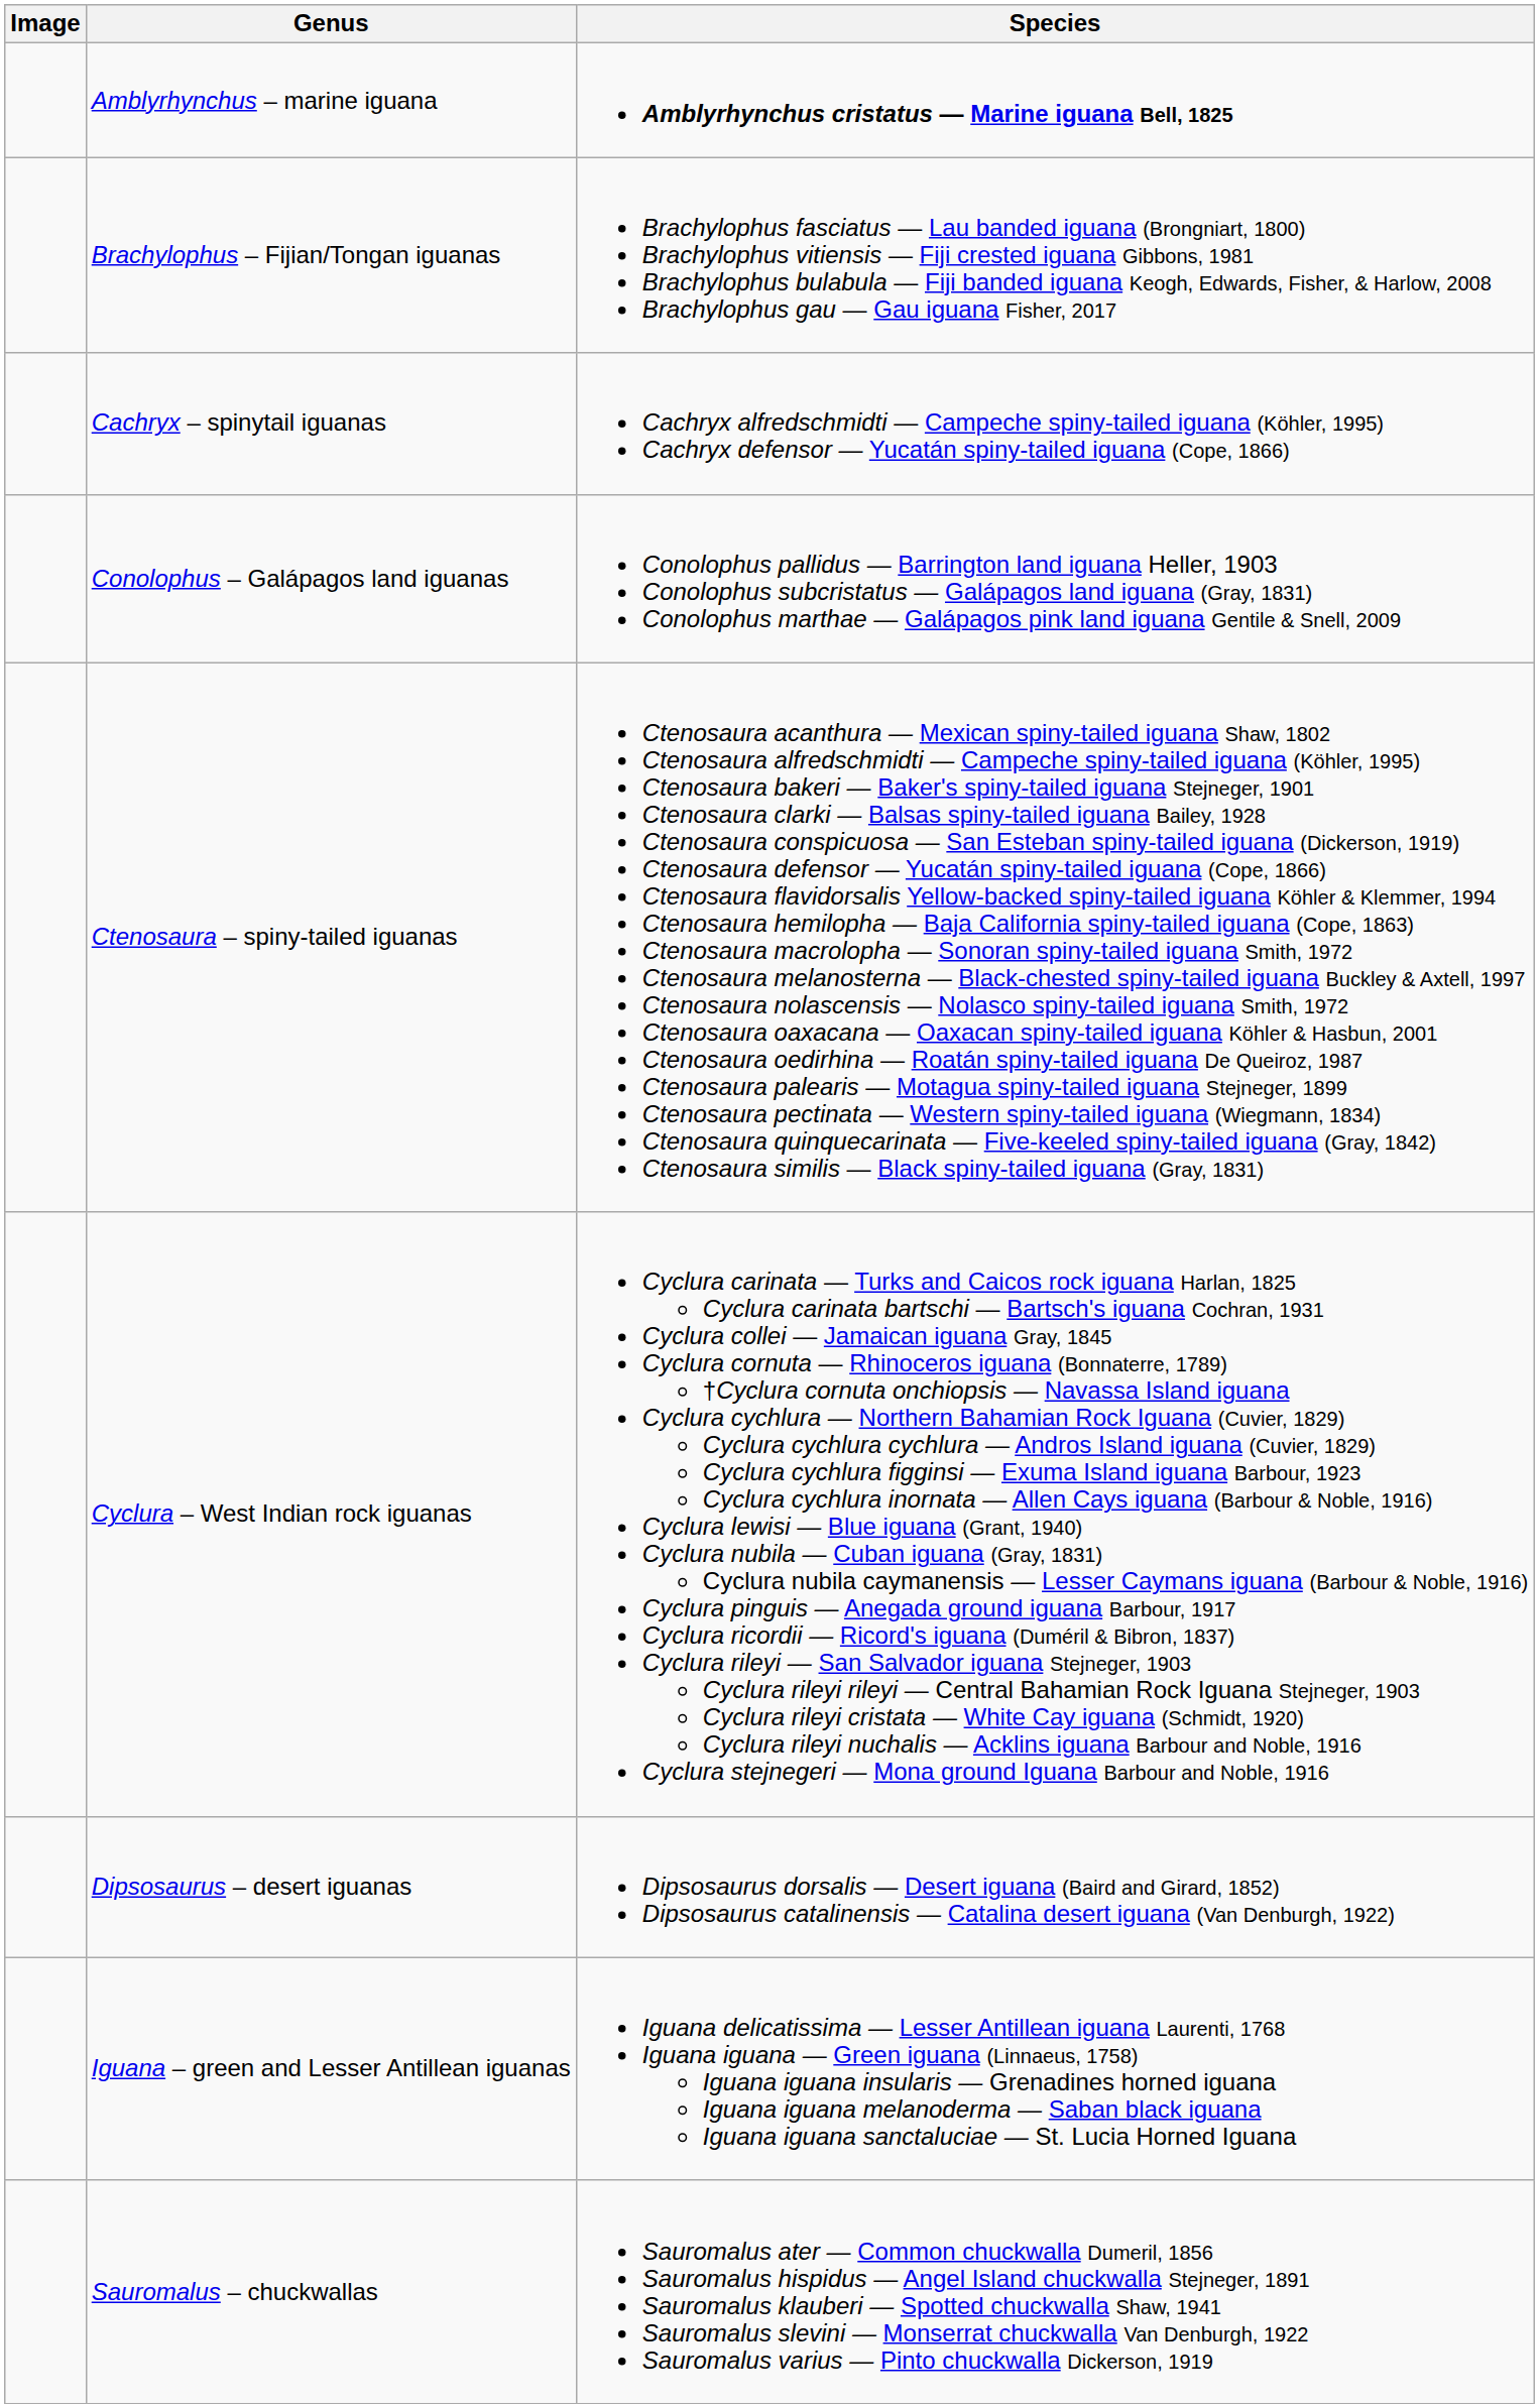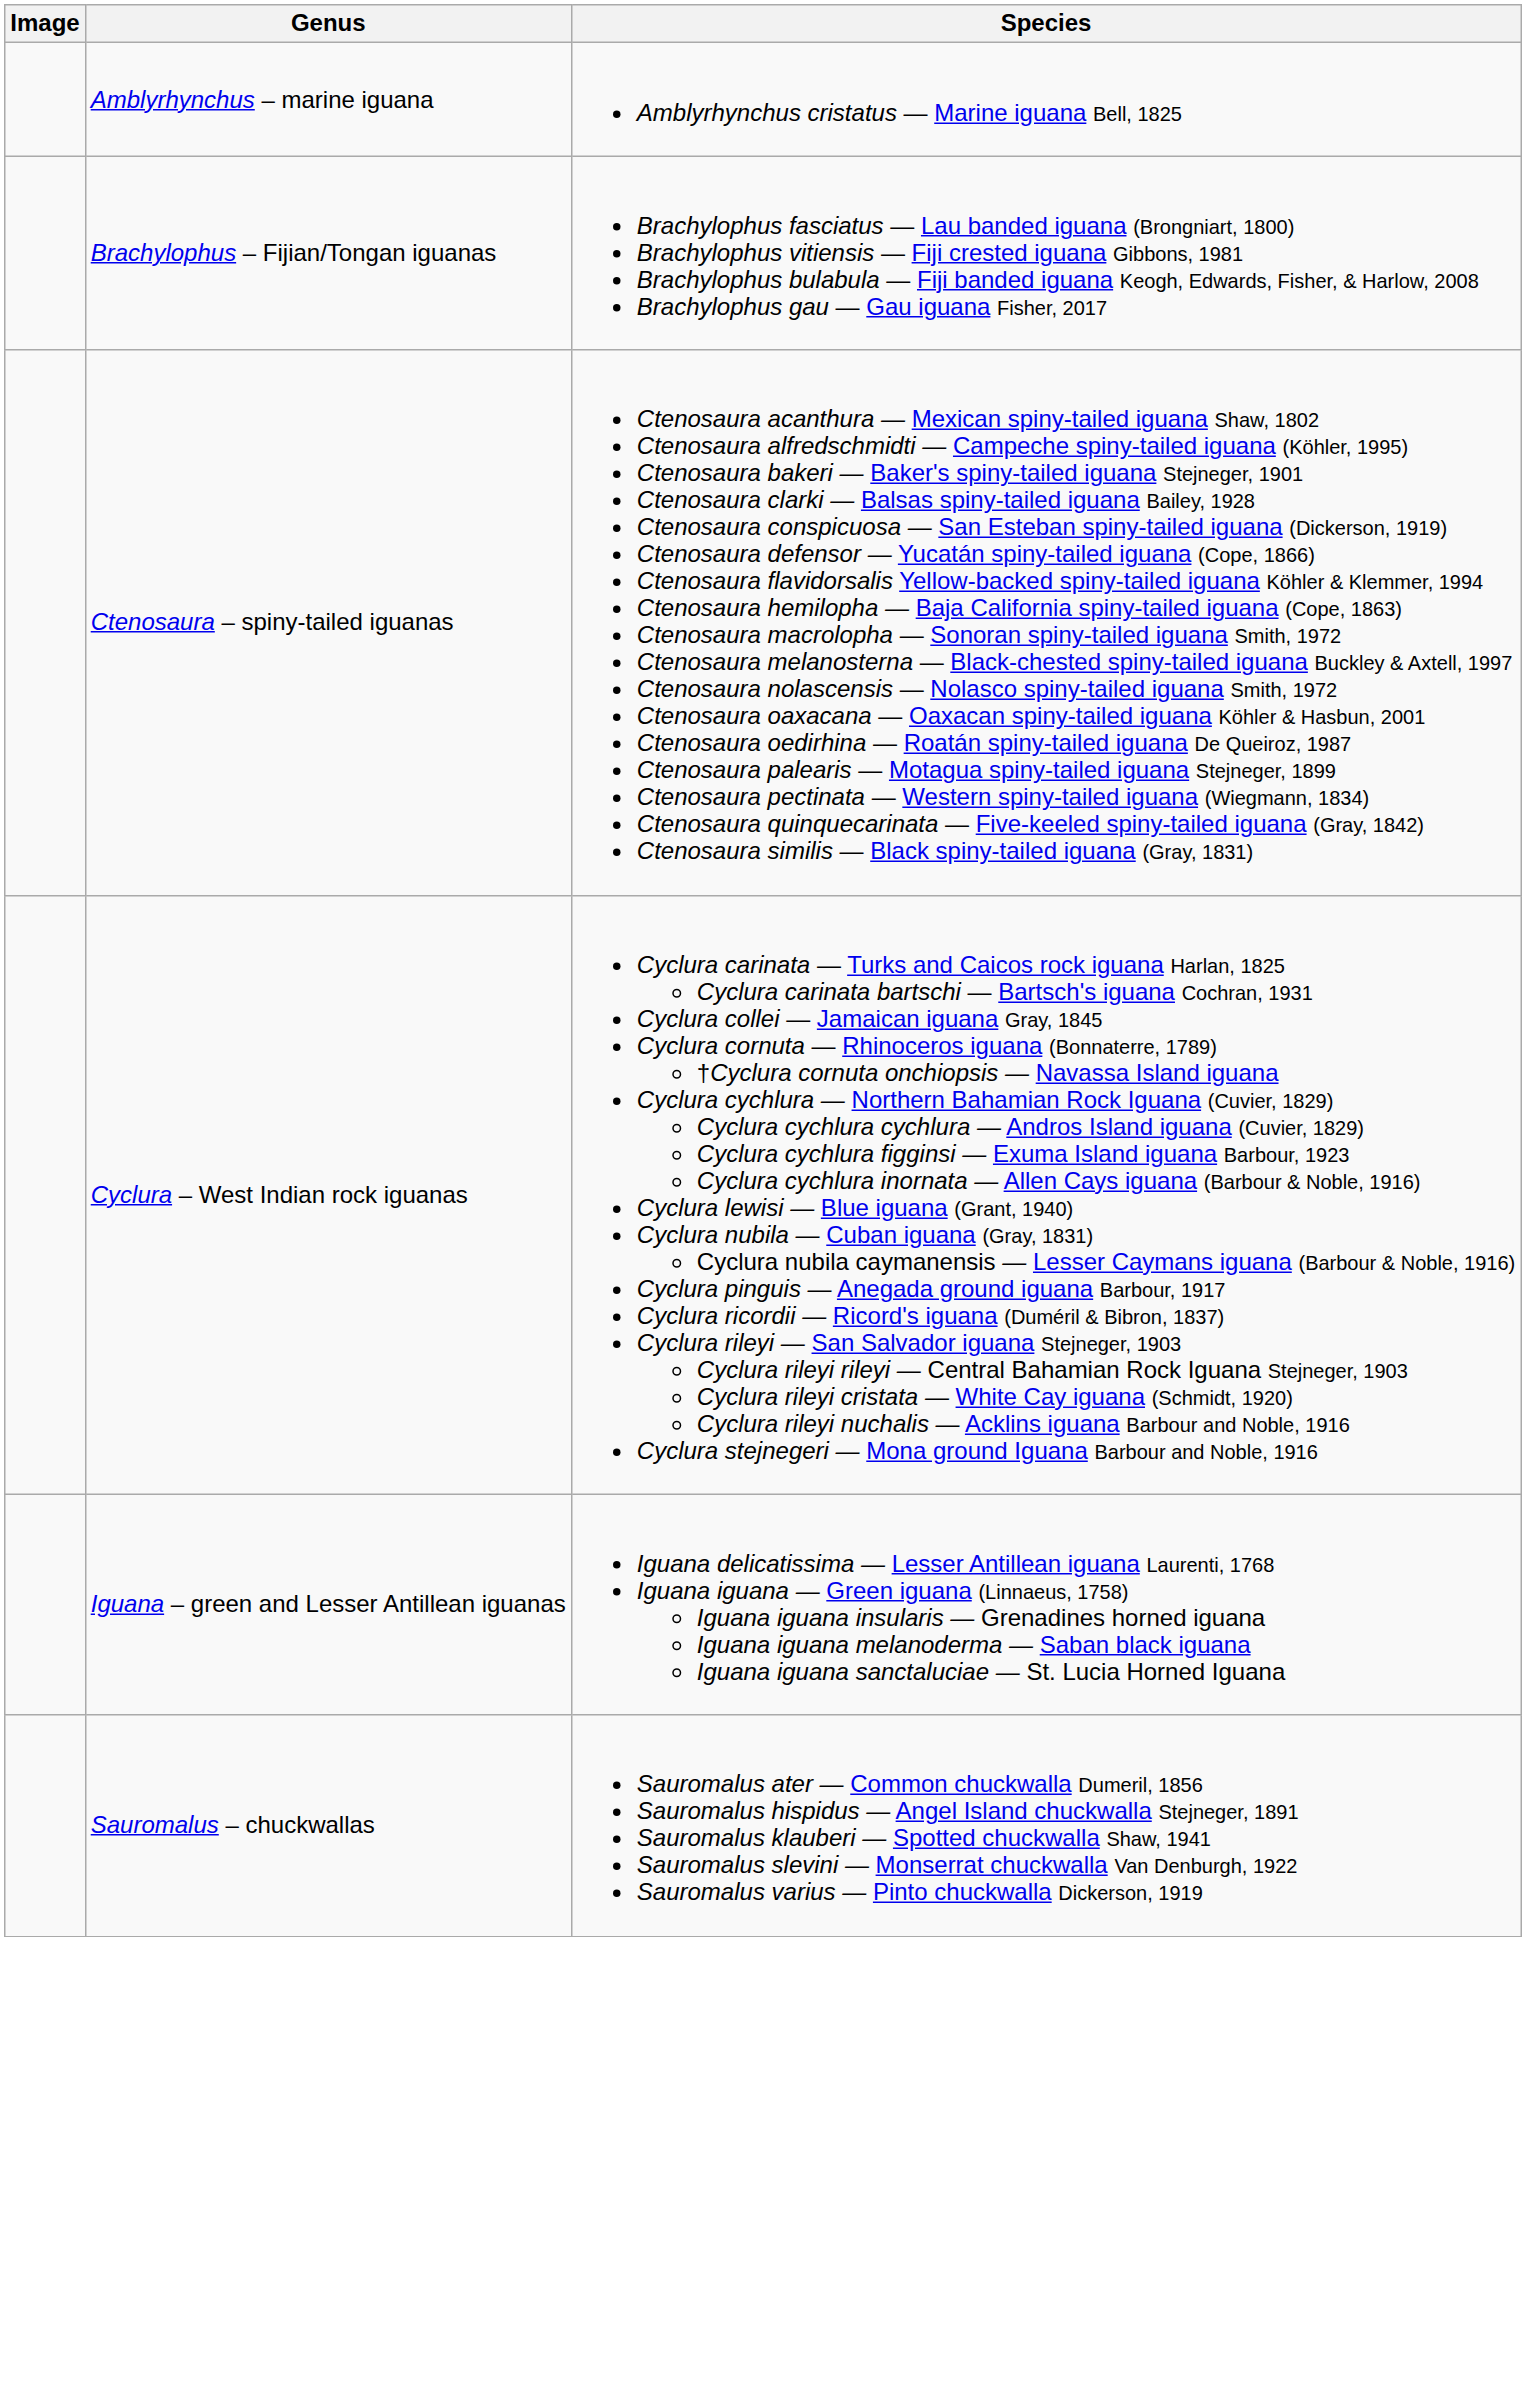Amblyrhynchus – marine iguana | Species: bold -> normal
- row: Cachryx – spinytail iguanas | Cachryx alfredschmidti — Campeche spiny-tailed iguana (Köhler, 1995) Cachryx defensor — Yucatán spiny-tailed iguana (Cope, 1866)
- row: Conolophus – Galápagos land iguanas | Conolophus pallidus — Barrington land iguana Heller, 1903 Conolophus subcristatus — Galápagos land iguana (Gray, 1831) Conolophus marthae — Galápagos pink land iguana Gentile & Snell, 2009
- row: Dipsosaurus – desert iguanas | Dipsosaurus dorsalis — Desert iguana (Baird and Girard, 1852) Dipsosaurus catalinensis — Catalina desert iguana (Van Denburgh, 1922)
